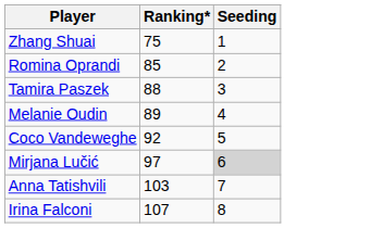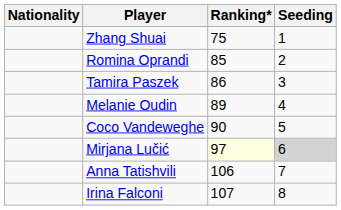+ column: Nationality
Tamira Paszek | Ranking*: 88 -> 86
Coco Vandeweghe | Ranking*: 92 -> 90
Mirjana Lučić | Ranking*: no background -> lightyellow background
Anna Tatishvili | Ranking*: 103 -> 106
